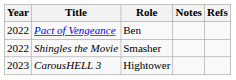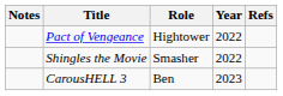columns swapped: Year <-> Notes
Pact of Vengeance | Role: Ben -> Hightower
CarousHELL 3 | Role: Hightower -> Ben
